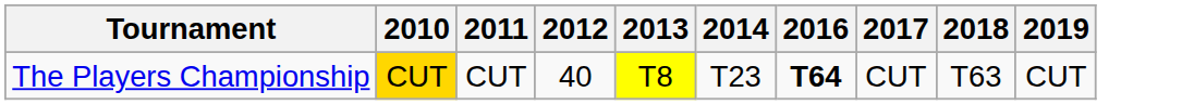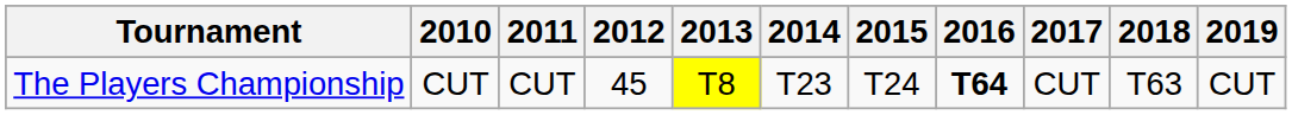+ column: 2015 | T24
The Players Championship | 2010: gold background -> no background
The Players Championship | 2012: 40 -> 45
